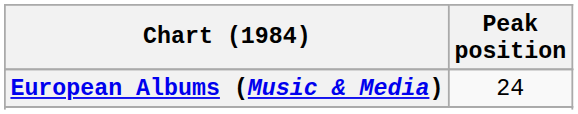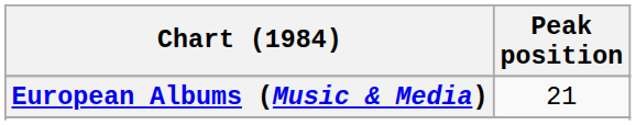European Albums (Music & Media) | Peak position: 24 -> 21
